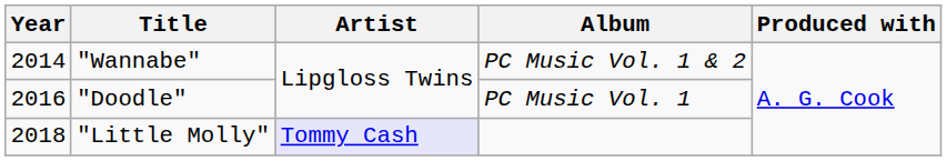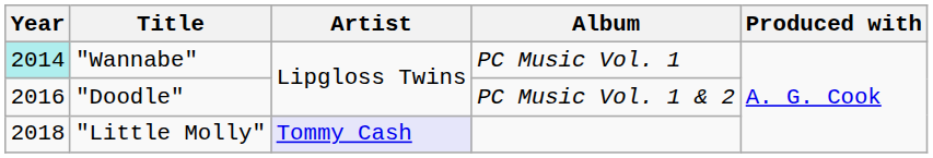"Wannabe" | Year: no background -> paleturquoise background
"Wannabe" | Album: PC Music Vol. 1 & 2 -> PC Music Vol. 1
"Doodle" | Album: PC Music Vol. 1 -> PC Music Vol. 1 & 2
